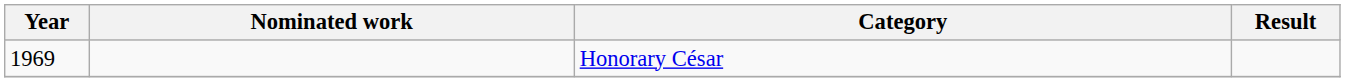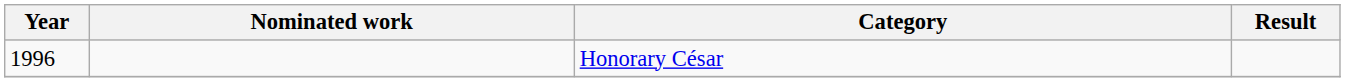Honorary César | Year: 1969 -> 1996
